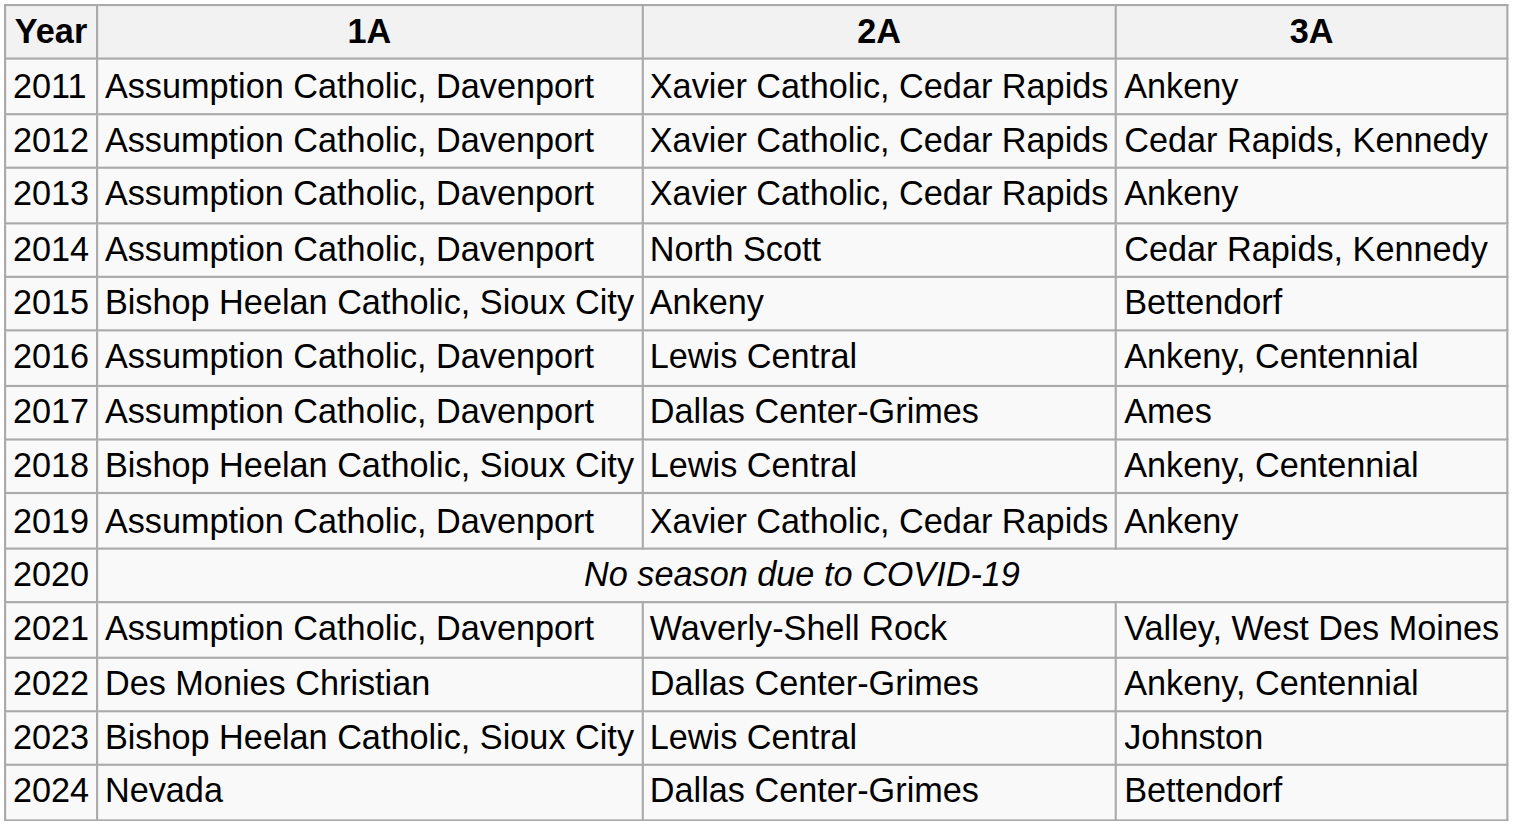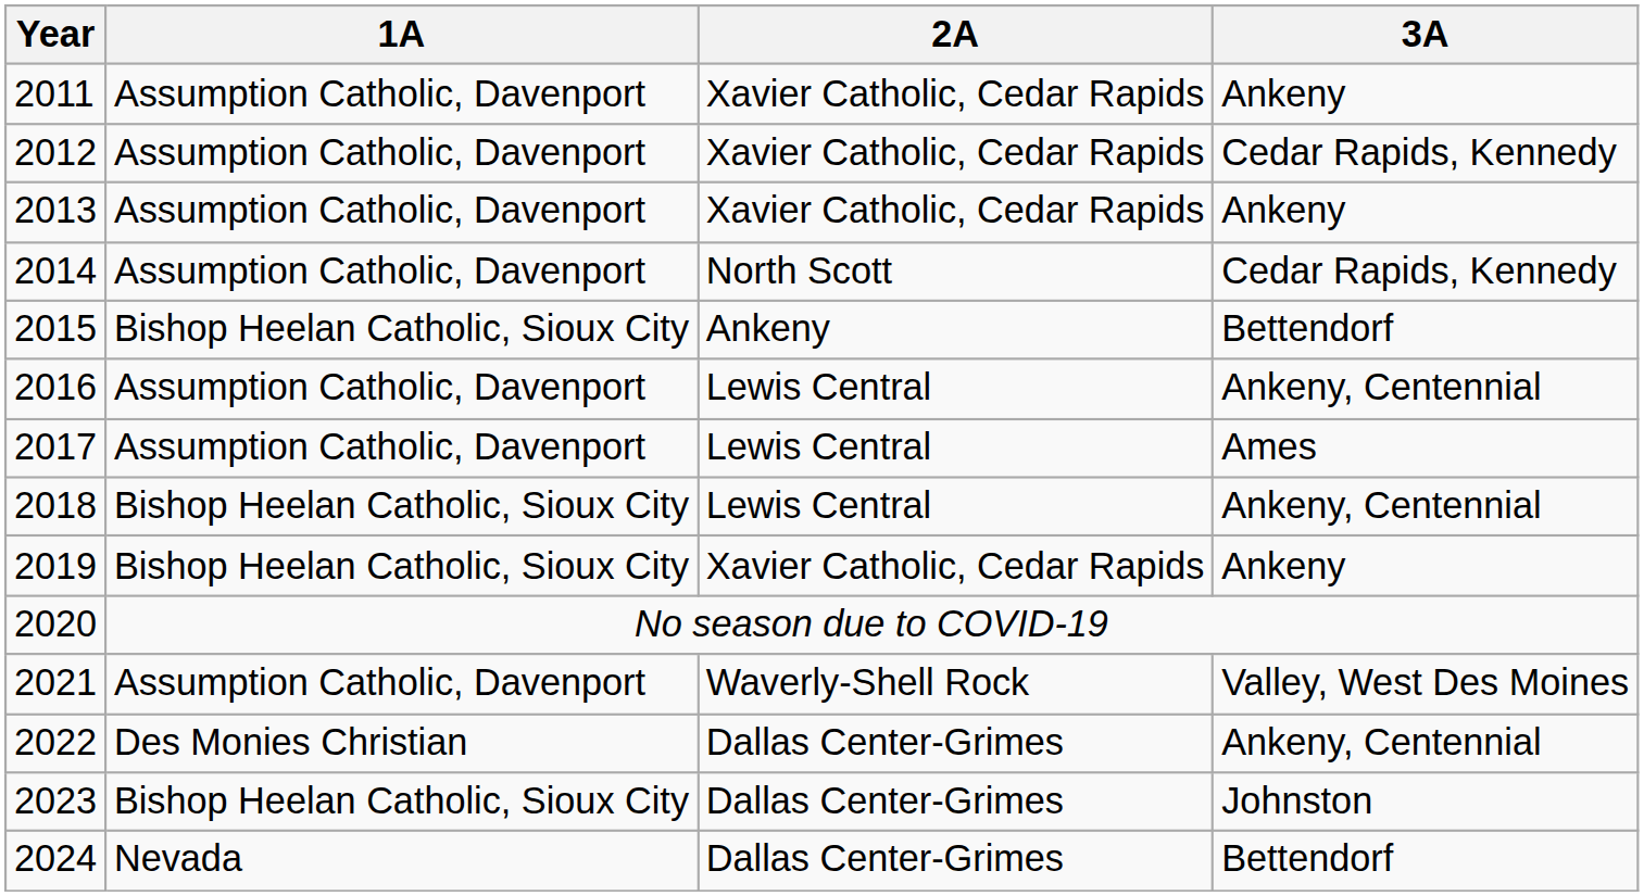2017 | 2A: Dallas Center-Grimes -> Lewis Central
2019 | 1A: Assumption Catholic, Davenport -> Bishop Heelan Catholic, Sioux City
2023 | 2A: Lewis Central -> Dallas Center-Grimes
